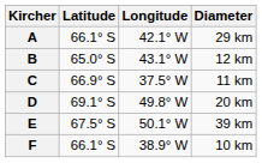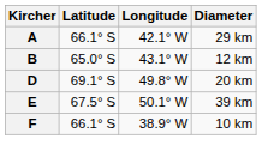- row: C | 66.9° S | 37.5° W | 11 km
